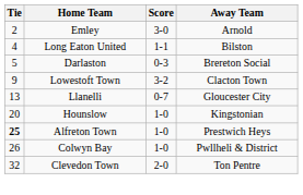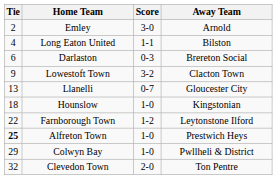Darlaston | Tie: 5 -> 6
Hounslow | Tie: 20 -> 18
+ row: 22 | Farnborough Town | 1-2 | Leytonstone Ilford
Colwyn Bay | Tie: 26 -> 29
